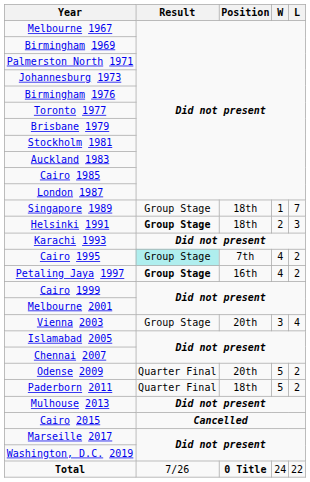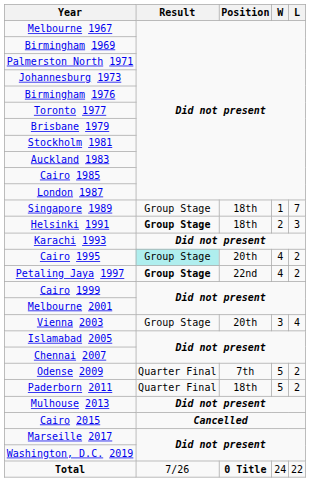Cairo 1995 | Position: 7th -> 20th
Petaling Jaya 1997 | Position: 16th -> 22nd
Odense 2009 | Position: 20th -> 7th
